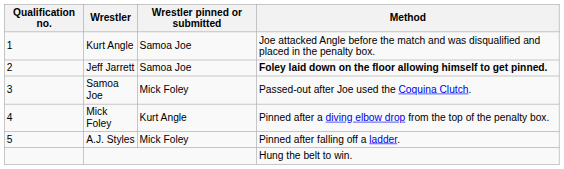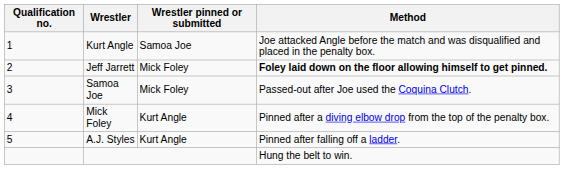Jeff Jarrett | Wrestler pinned or submitted: Samoa Joe -> Mick Foley
A.J. Styles | Wrestler pinned or submitted: Mick Foley -> Kurt Angle
